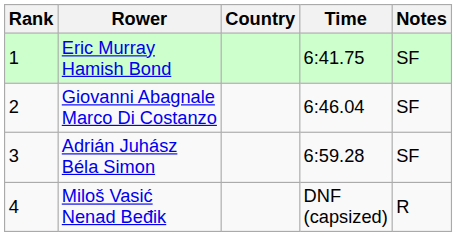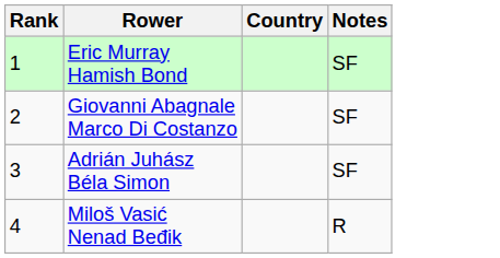- column: Time | 6:41.75 | 6:46.04 | 6:59.28 | DNF (capsized)
